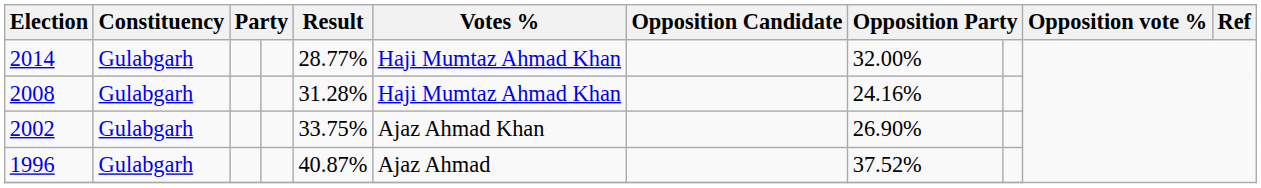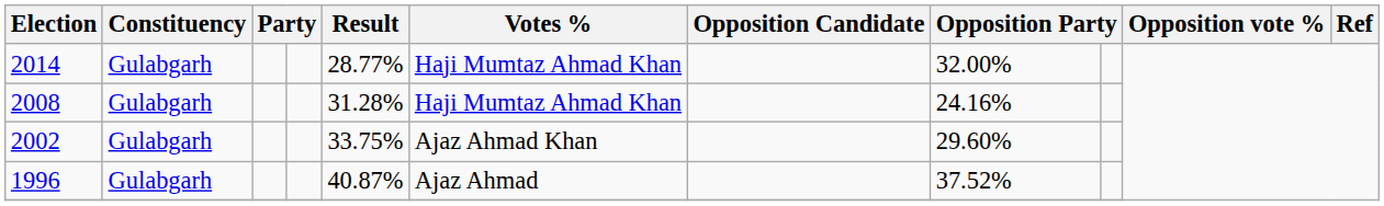2002 | column 8: 26.90% -> 29.60%
